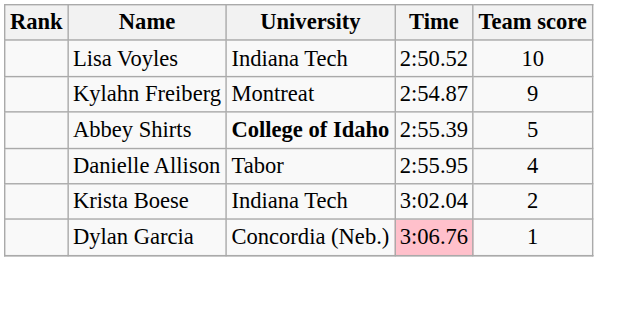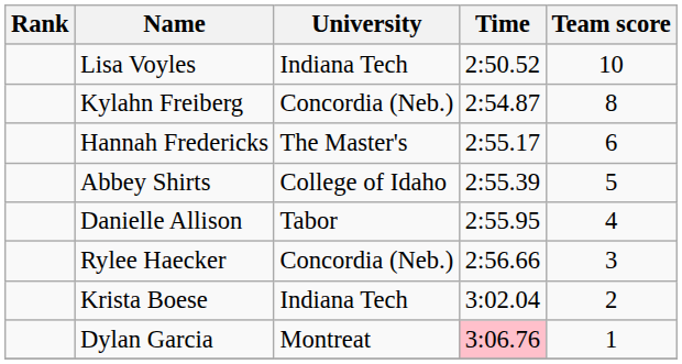Kylahn Freiberg | University: Montreat -> Concordia (Neb.)
Kylahn Freiberg | Team score: 9 -> 8
+ row: Hannah Fredericks | The Master's | 2:55.17 | 6
Abbey Shirts | University: bold -> normal
+ row: Rylee Haecker | Concordia (Neb.) | 2:56.66 | 3
Dylan Garcia | University: Concordia (Neb.) -> Montreat
